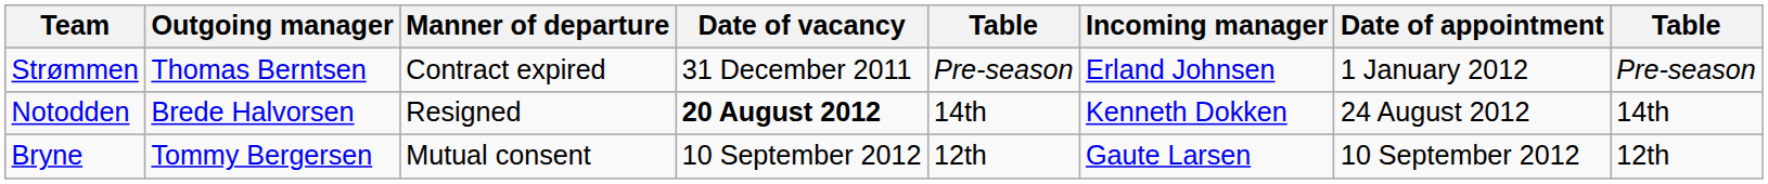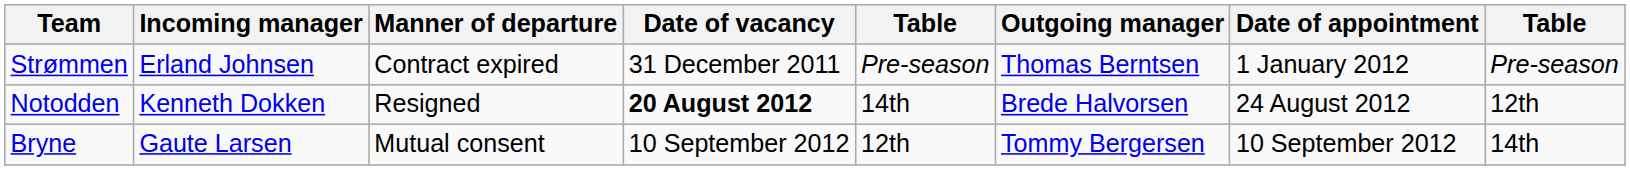columns swapped: Outgoing manager <-> Incoming manager
Notodden | column 8: 14th -> 12th
Bryne | column 8: 12th -> 14th
